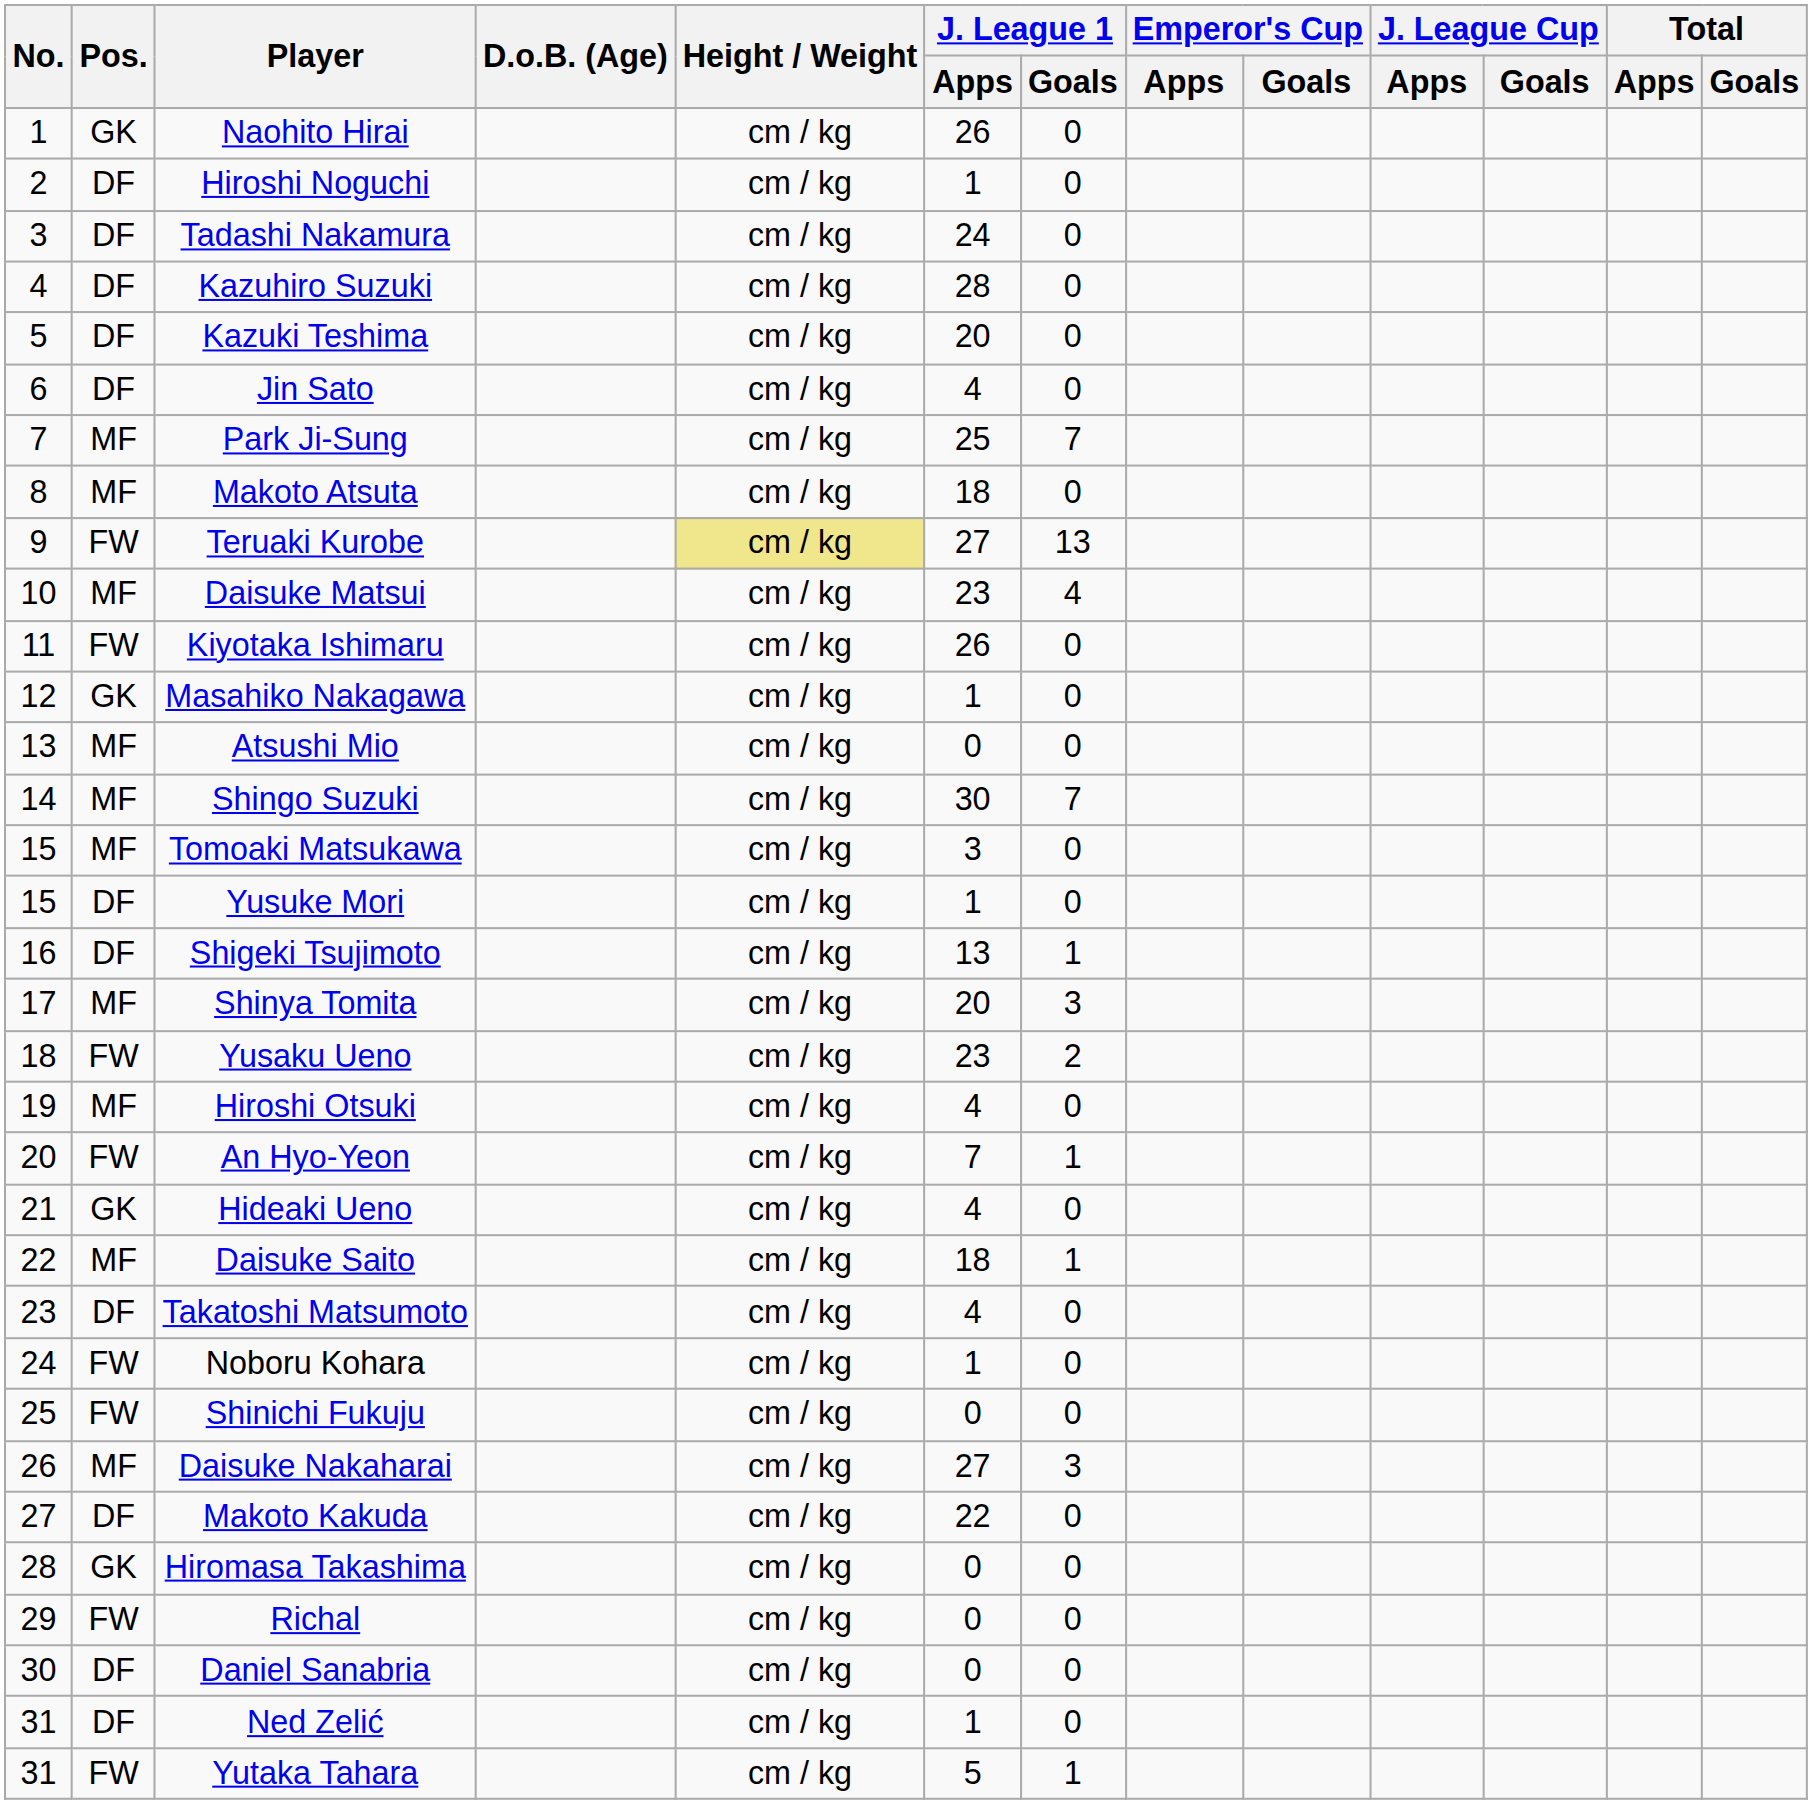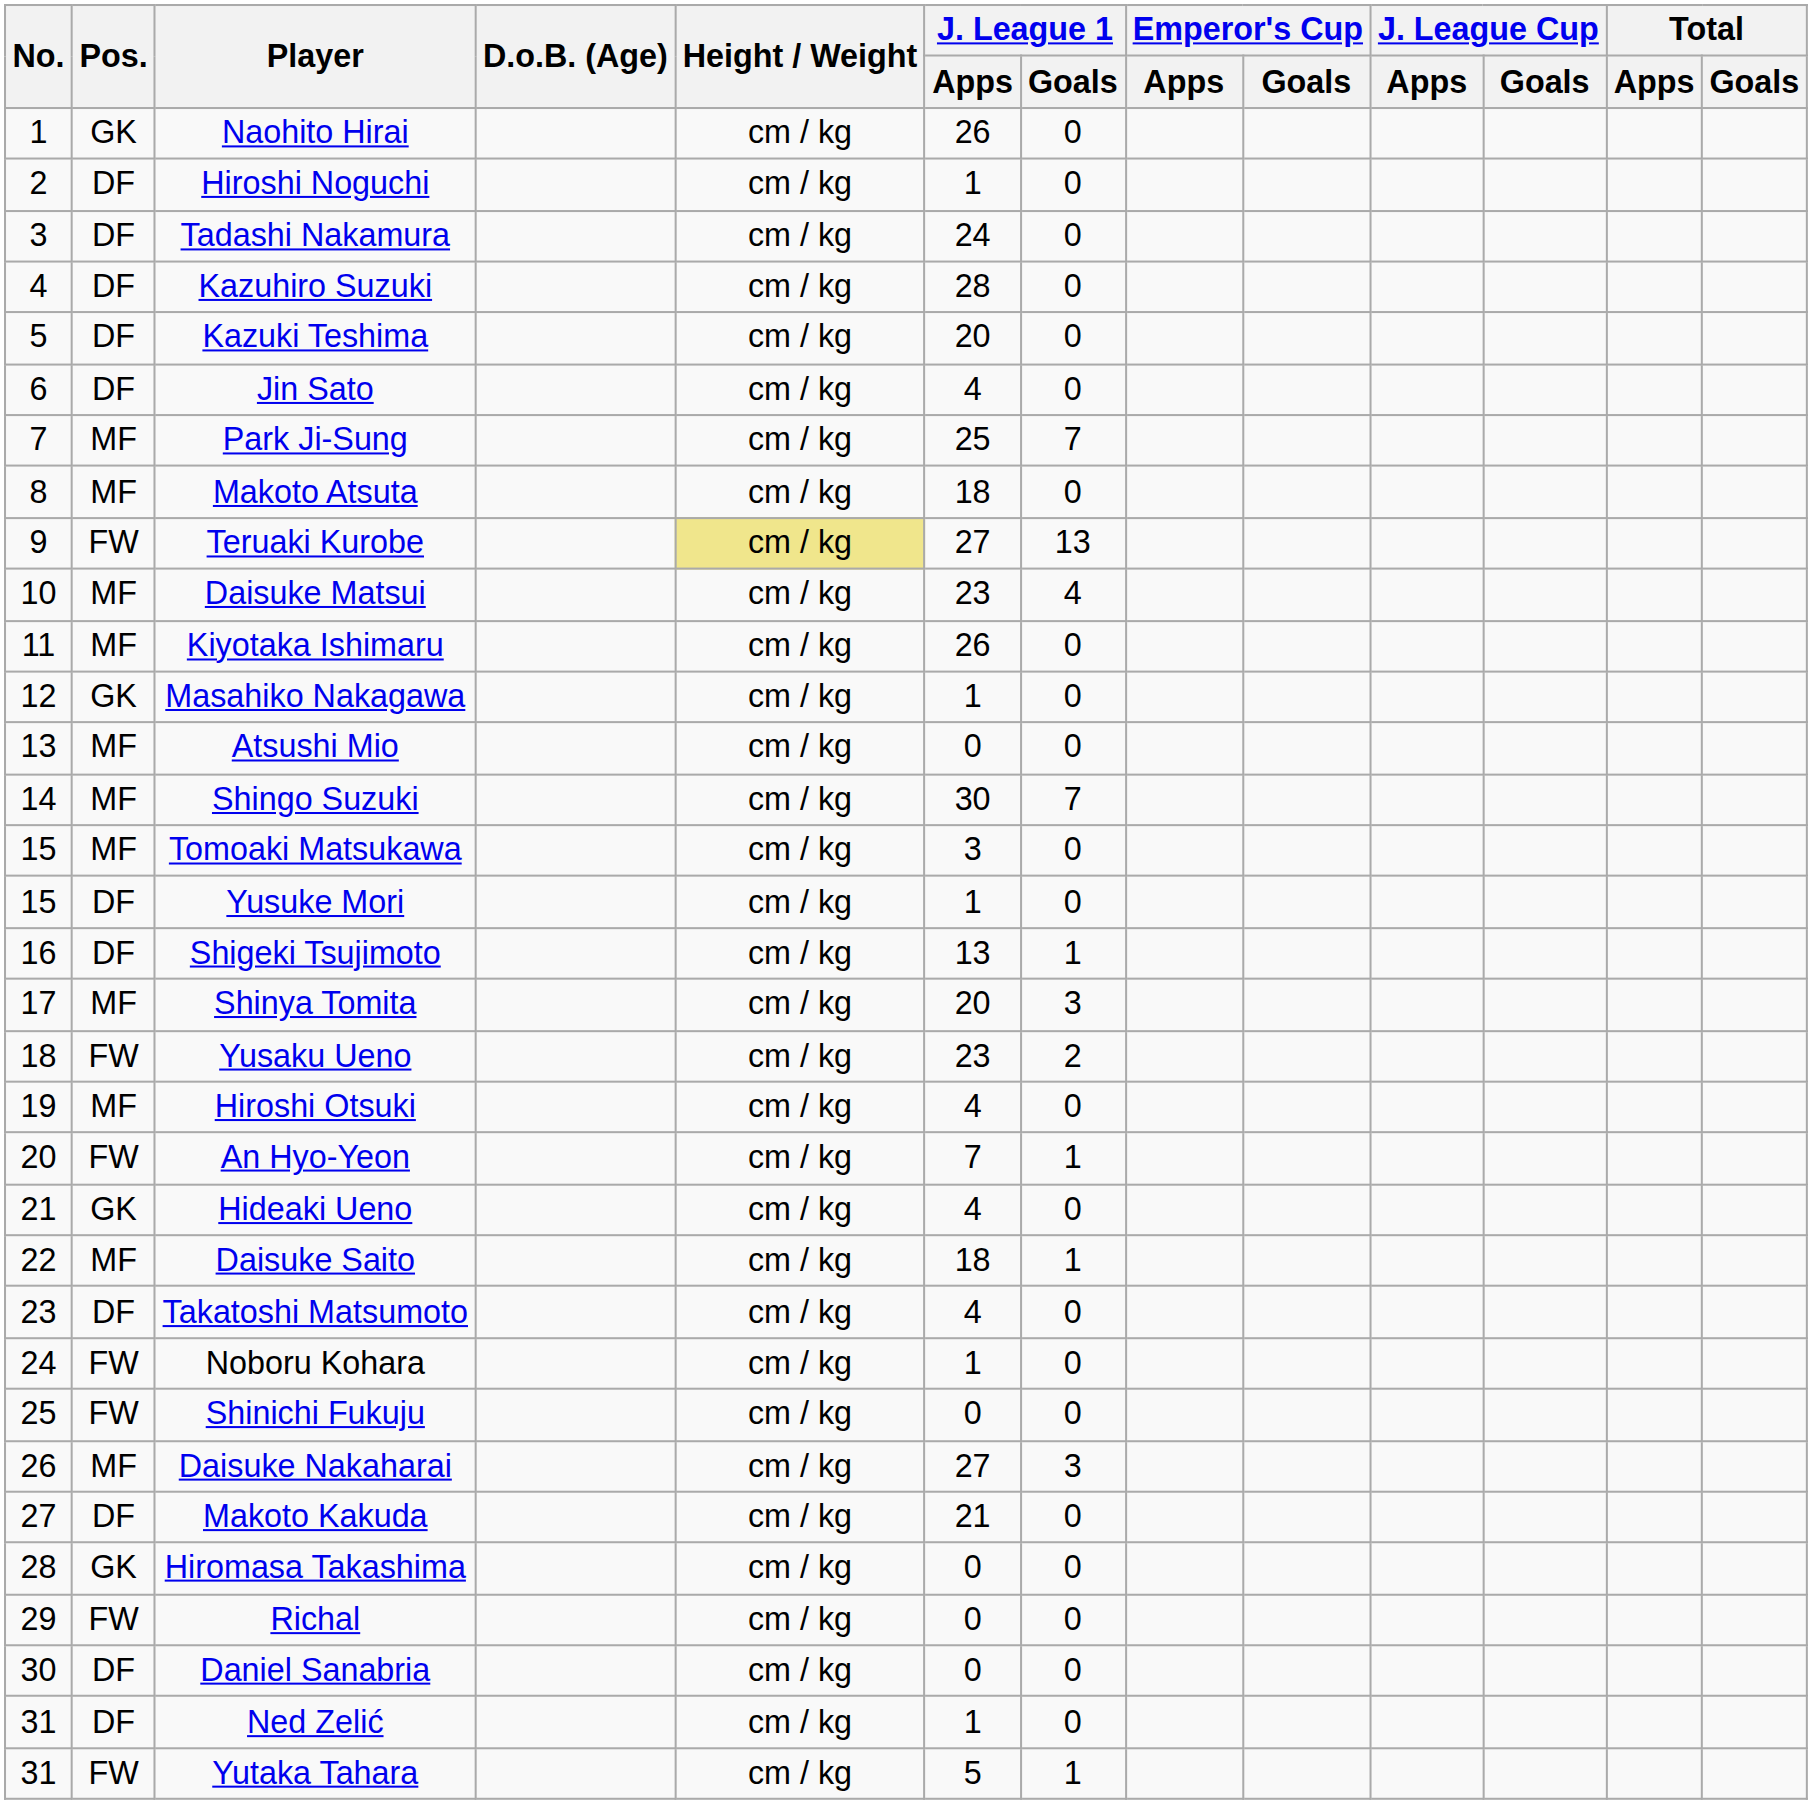Kiyotaka Ishimaru | Pos.: FW -> MF
Makoto Kakuda | J. League 1 / Apps: 22 -> 21
